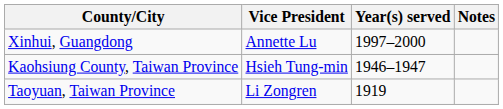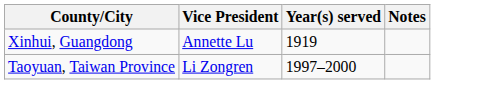Xinhui, Guangdong | Year(s) served: 1997–2000 -> 1919
- row: Kaohsiung County, Taiwan Province | Hsieh Tung-min | 1946–1947
Taoyuan, Taiwan Province | Year(s) served: 1919 -> 1997–2000
